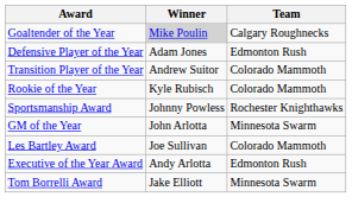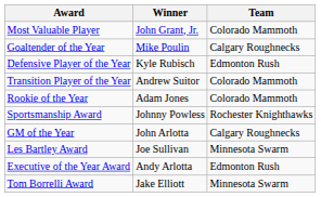+ row: Most Valuable Player | John Grant, Jr. | Colorado Mammoth
Goaltender of the Year | Winner: lightgrey background -> no background
Defensive Player of the Year | Winner: Adam Jones -> Kyle Rubisch
Rookie of the Year | Winner: Kyle Rubisch -> Adam Jones
GM of the Year | Team: Minnesota Swarm -> Calgary Roughnecks
Les Bartley Award | Team: Colorado Mammoth -> Minnesota Swarm
